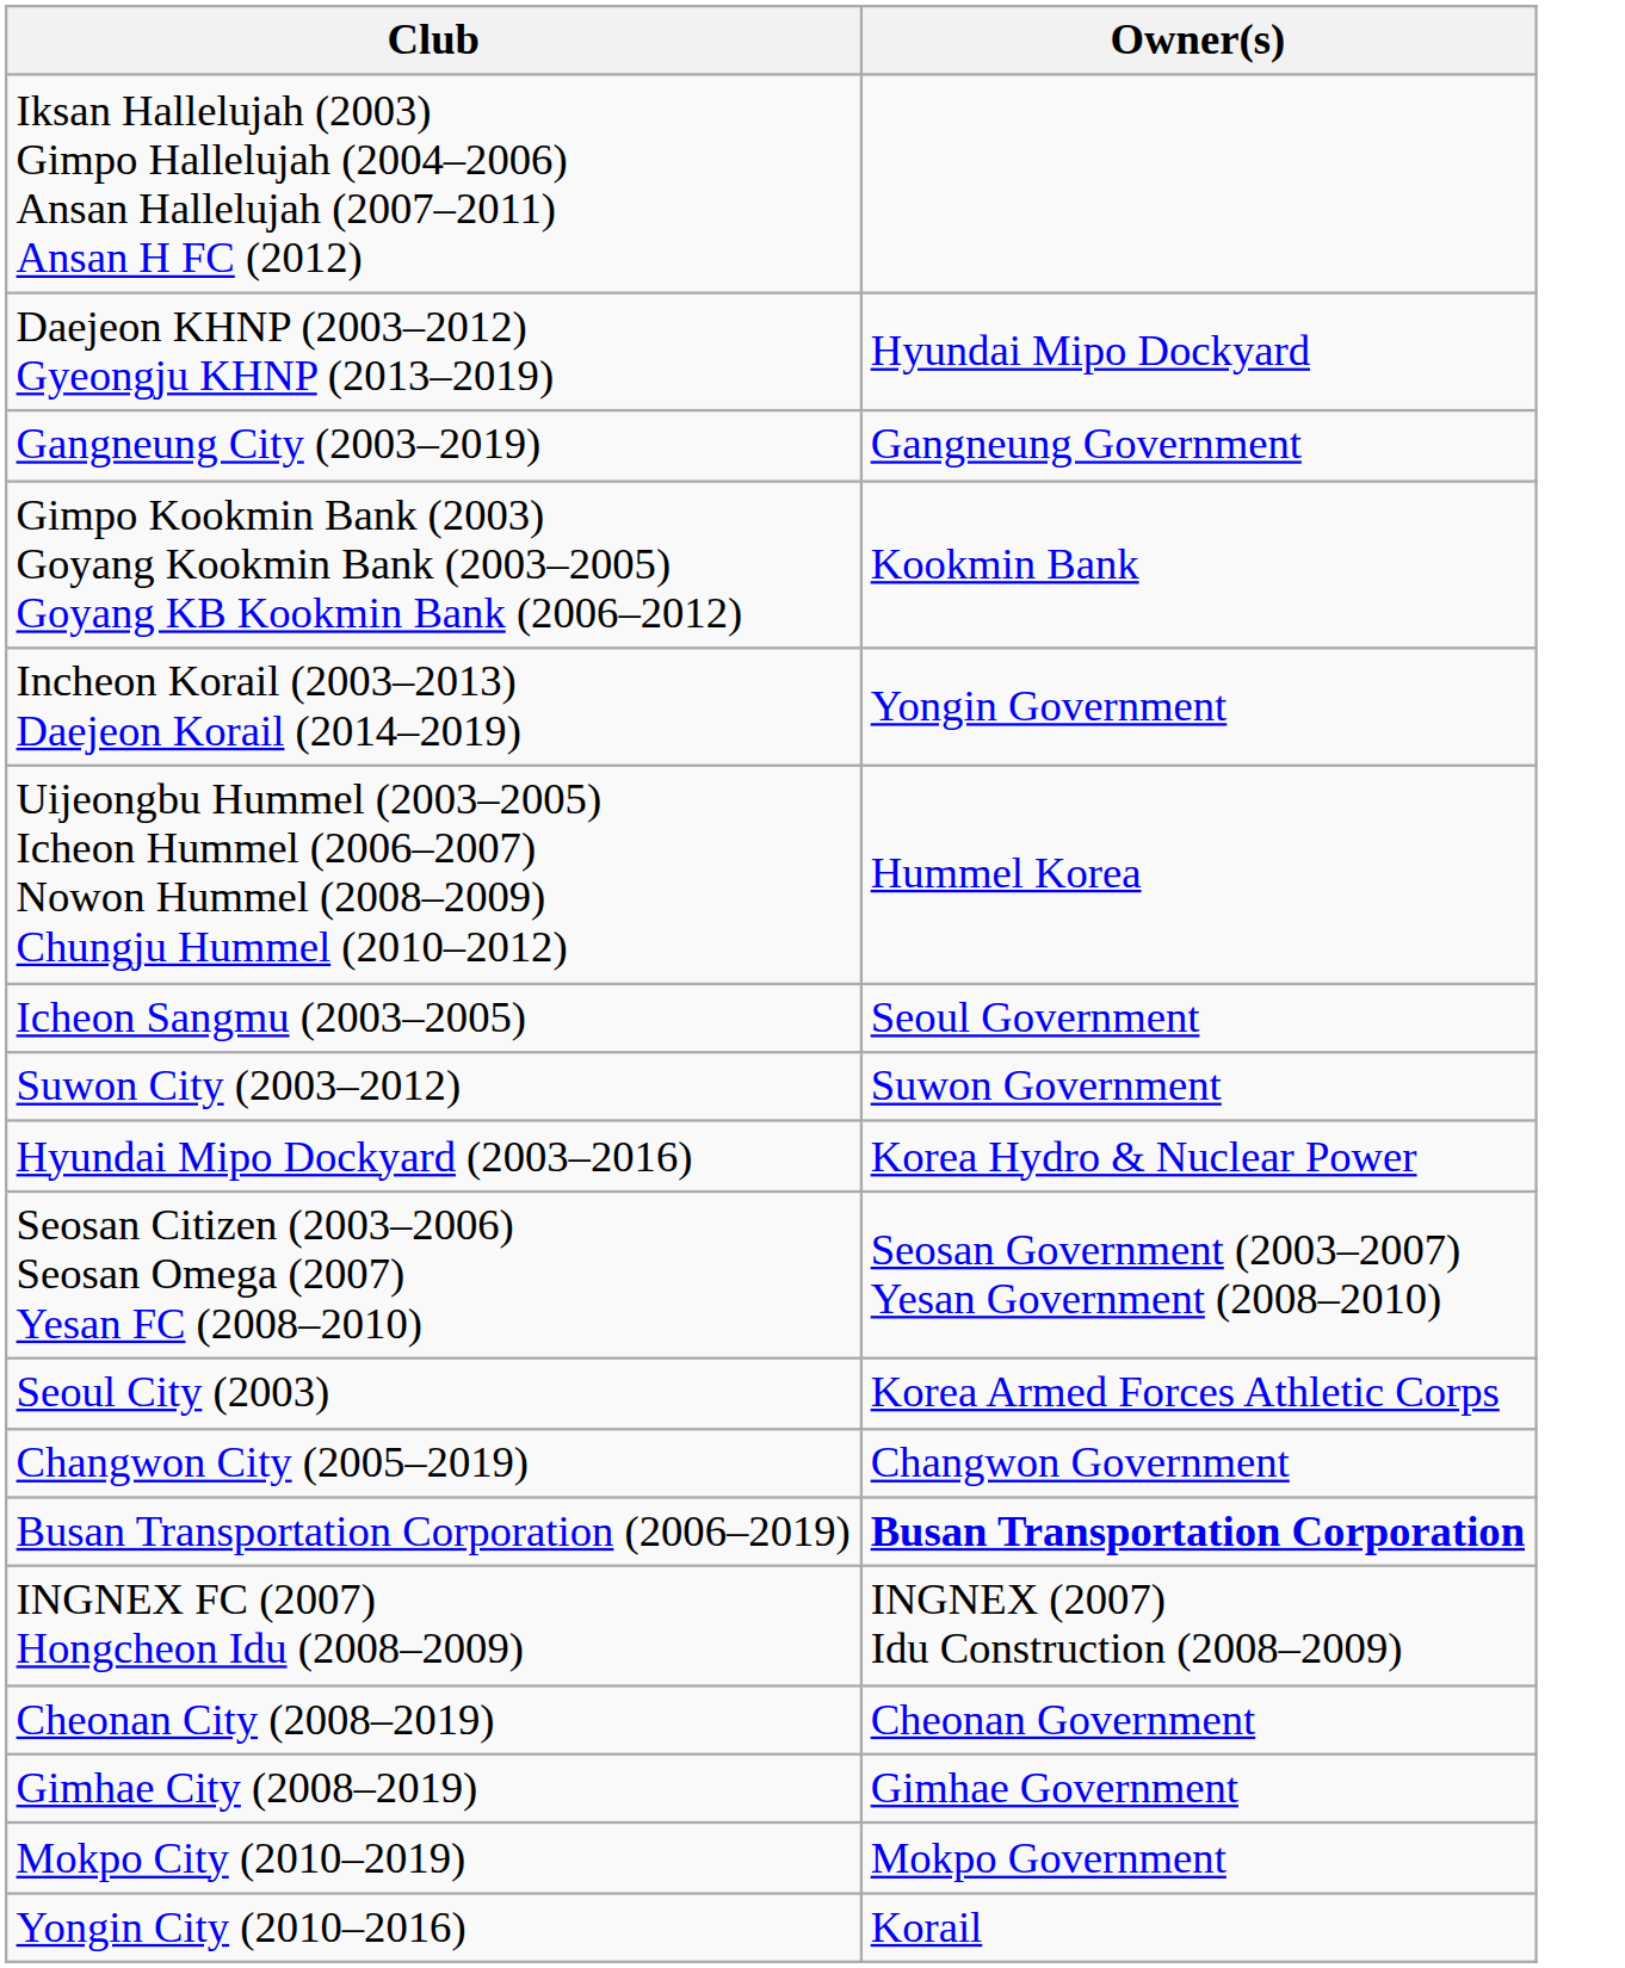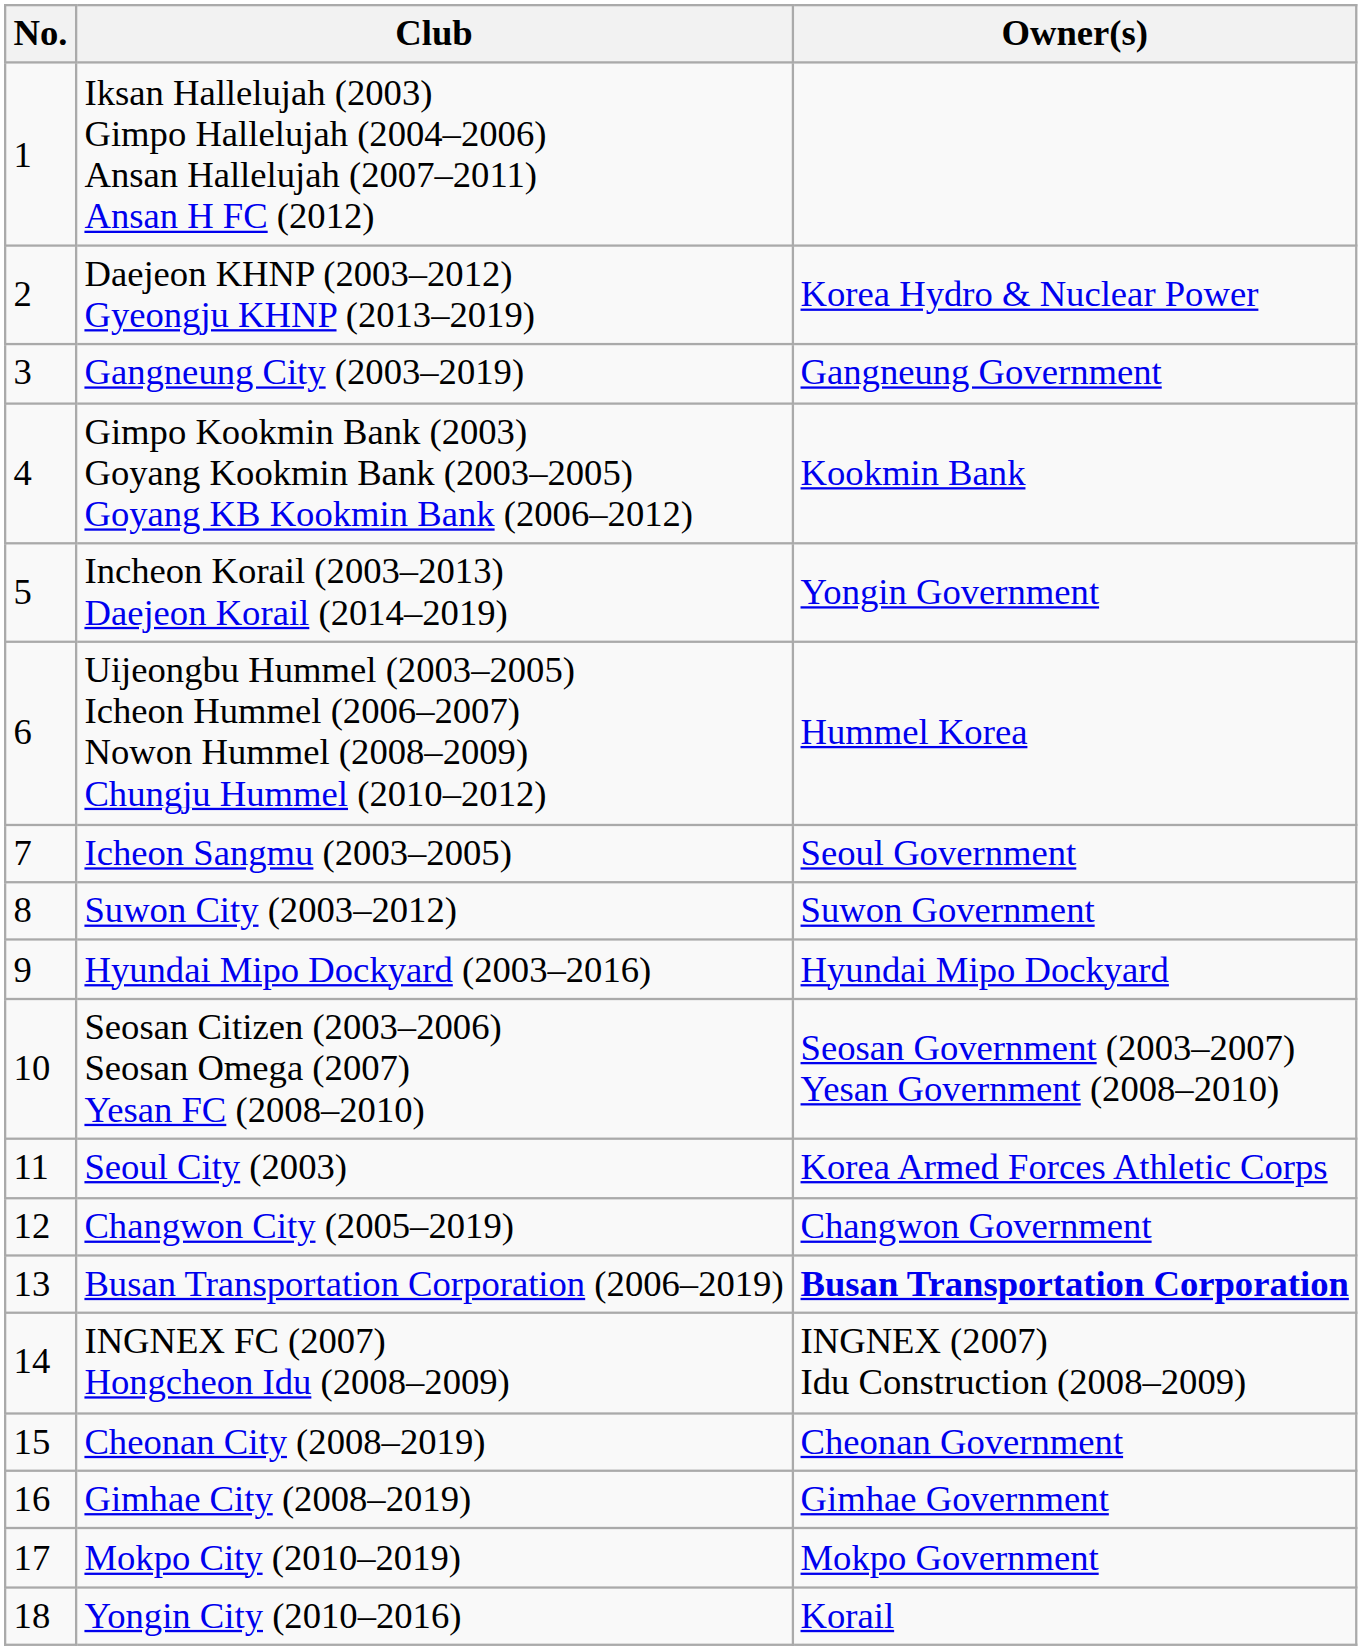+ column: No. | 1 | 2 | 3 | 4 | 5 | 6 | 7 | 8 | 9 | 10 | 11 | 12 | 13 | 14 | 15 | 16 | 17 | 18
Daejeon KHNP (2003–2012) Gyeongju KHNP (2013–2019) | Owner(s): Hyundai Mipo Dockyard -> Korea Hydro & Nuclear Power
Hyundai Mipo Dockyard (2003–2016) | Owner(s): Korea Hydro & Nuclear Power -> Hyundai Mipo Dockyard
